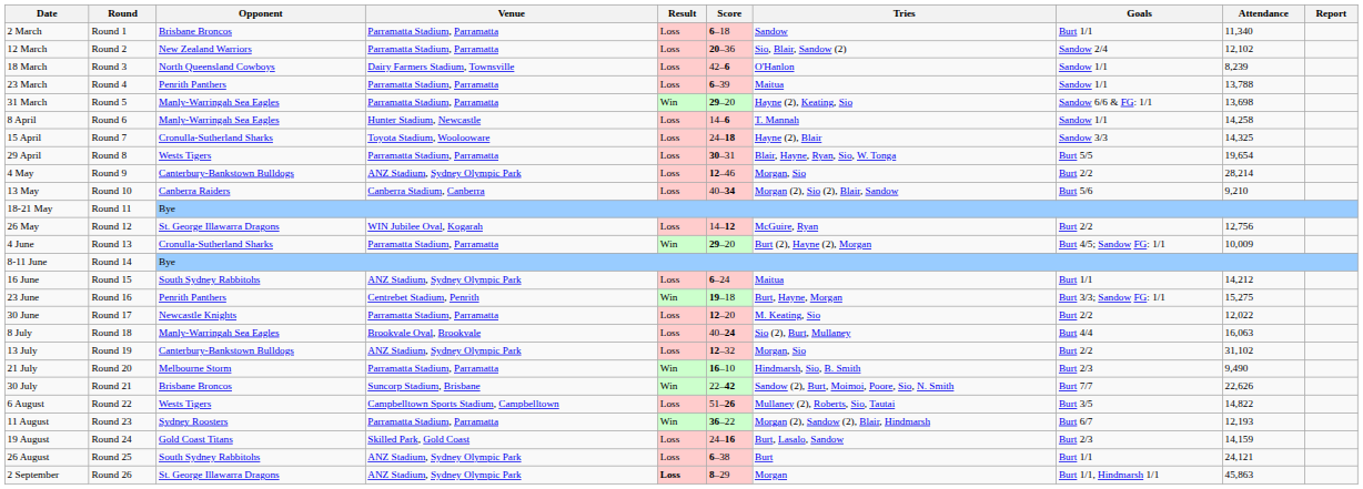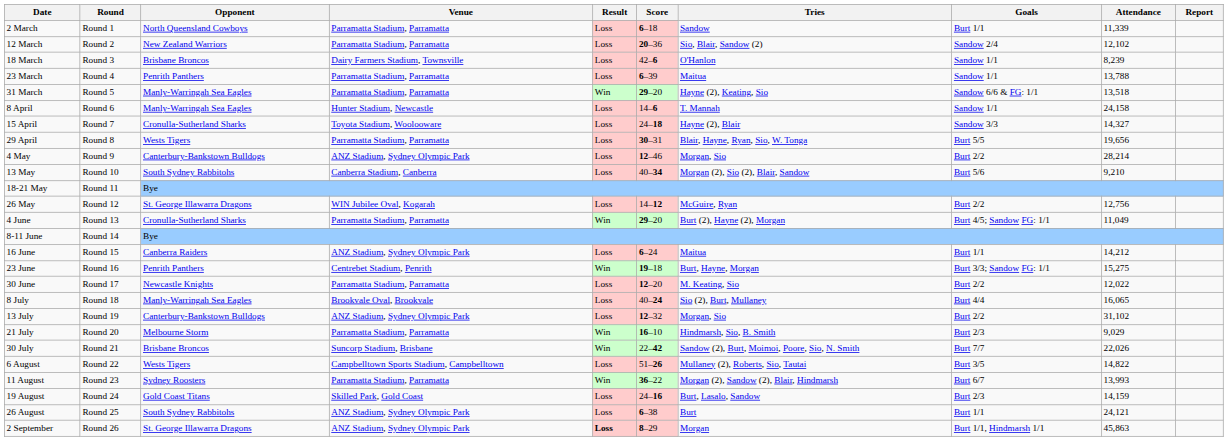2 March | Opponent: Brisbane Broncos -> North Queensland Cowboys
2 March | Attendance: 11,340 -> 11,339
18 March | Opponent: North Queensland Cowboys -> Brisbane Broncos
31 March | Attendance: 13,698 -> 13,518
8 April | Attendance: 14,258 -> 24,158
15 April | Attendance: 14,325 -> 14,327
29 April | Attendance: 19,654 -> 19,656
13 May | Opponent: Canberra Raiders -> South Sydney Rabbitohs
4 June | Attendance: 10,009 -> 11,049
16 June | Opponent: South Sydney Rabbitohs -> Canberra Raiders
8 July | Attendance: 16,063 -> 16,065
21 July | Attendance: 9,490 -> 9,029
30 July | Attendance: 22,626 -> 22,026
11 August | Attendance: 12,193 -> 13,993
